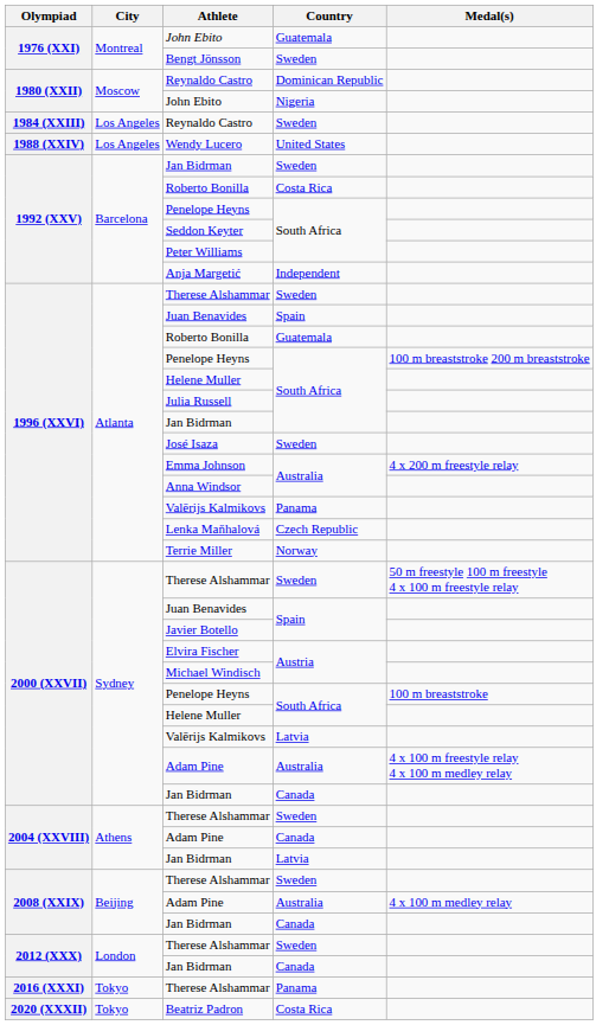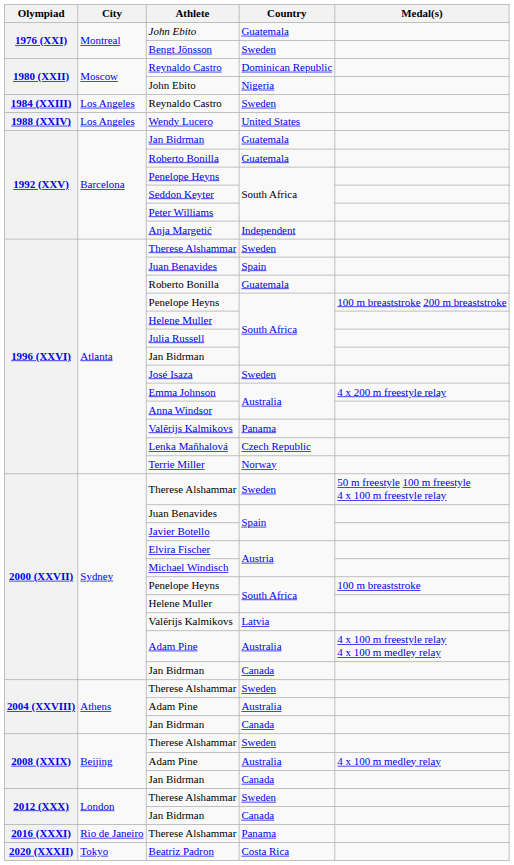1992 (XXV) / Jan Bidrman | Country: Sweden -> Guatemala
1992 (XXV) / Roberto Bonilla | Country: Costa Rica -> Guatemala
2004 (XXVIII) / Adam Pine | Country: Canada -> Australia
2004 (XXVIII) / Jan Bidrman | Country: Latvia -> Canada
2016 (XXXI) / Therese Alshammar | City: Tokyo -> Rio de Janeiro
